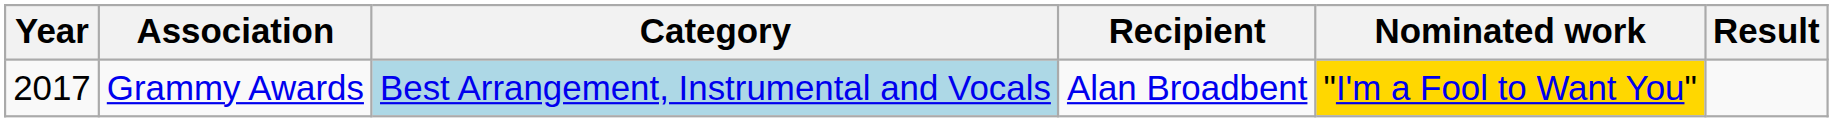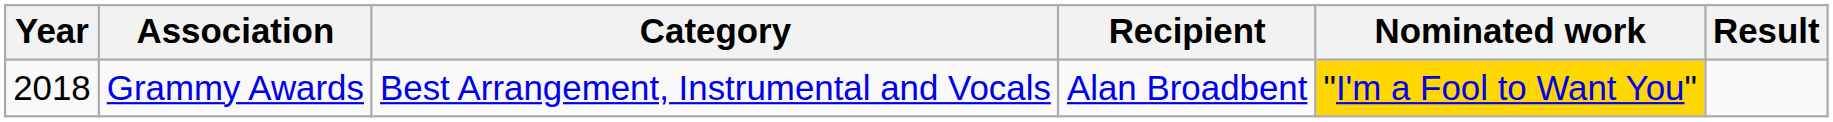Grammy Awards | Year: 2017 -> 2018
Grammy Awards | Category: lightblue background -> no background
